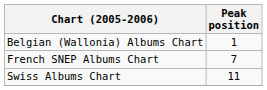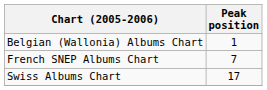Swiss Albums Chart | Peak position: 11 -> 17
